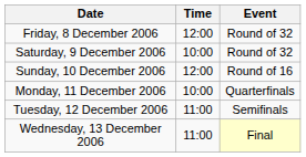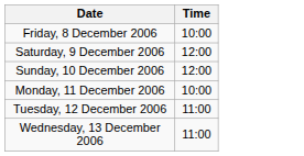- column: Event | Round of 32 | Round of 32 | Round of 16 | Quarterfinals | Semifinals | Final
Friday, 8 December 2006 | Time: 12:00 -> 10:00
Saturday, 9 December 2006 | Time: 10:00 -> 12:00
